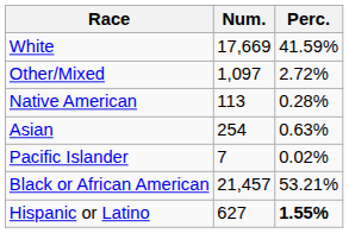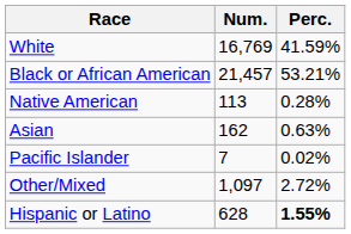White | Num.: 17,669 -> 16,769
rows swapped: Black or African American <-> Other/Mixed
Asian | Num.: 254 -> 162
Hispanic or Latino | Num.: 627 -> 628
